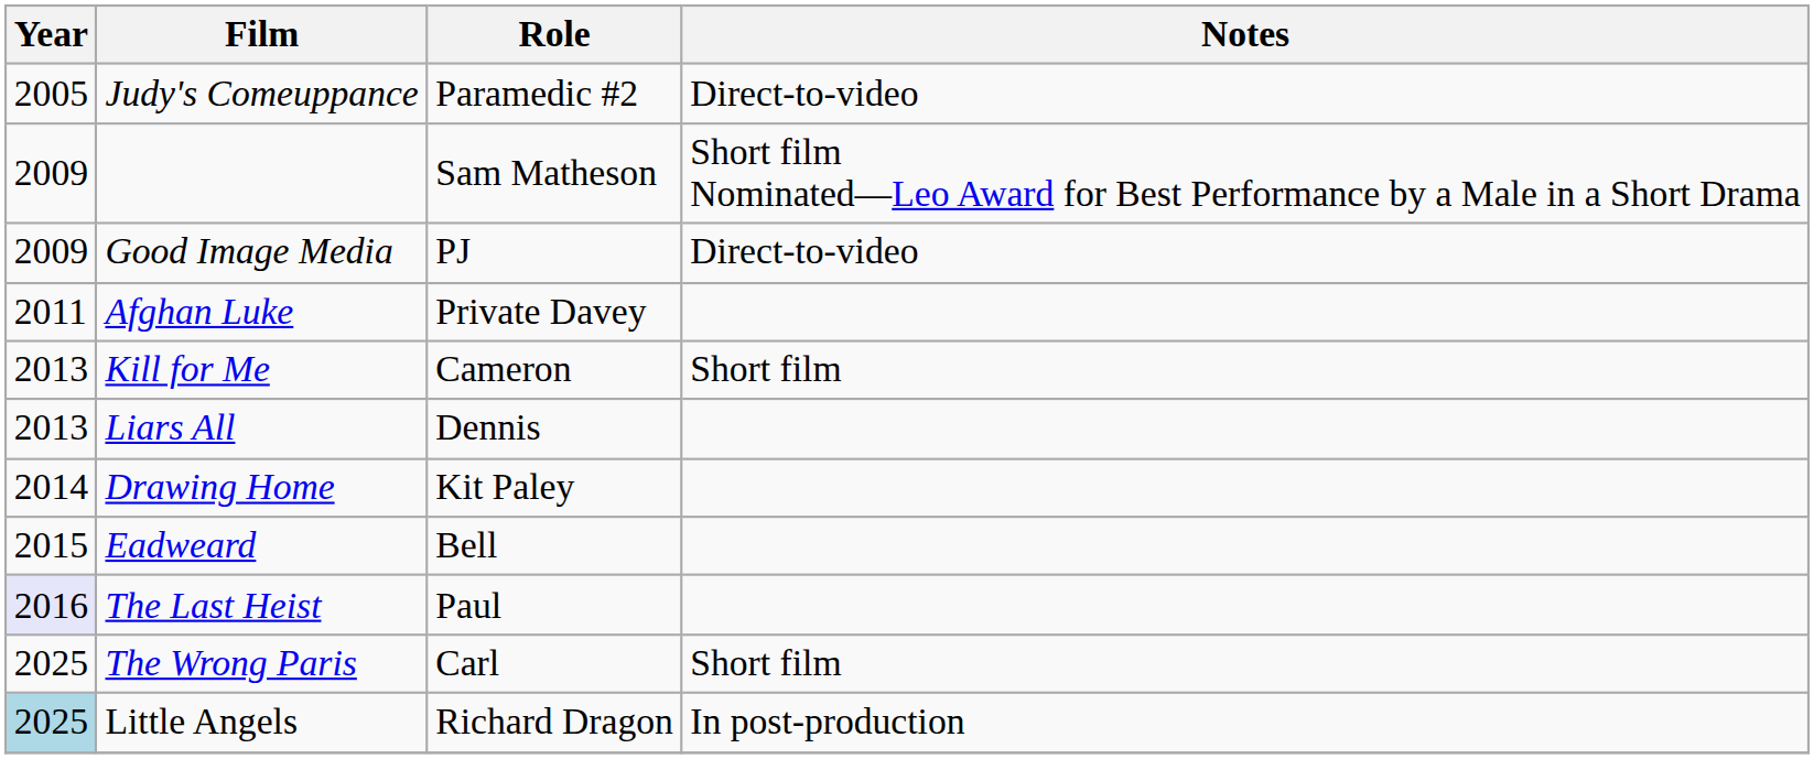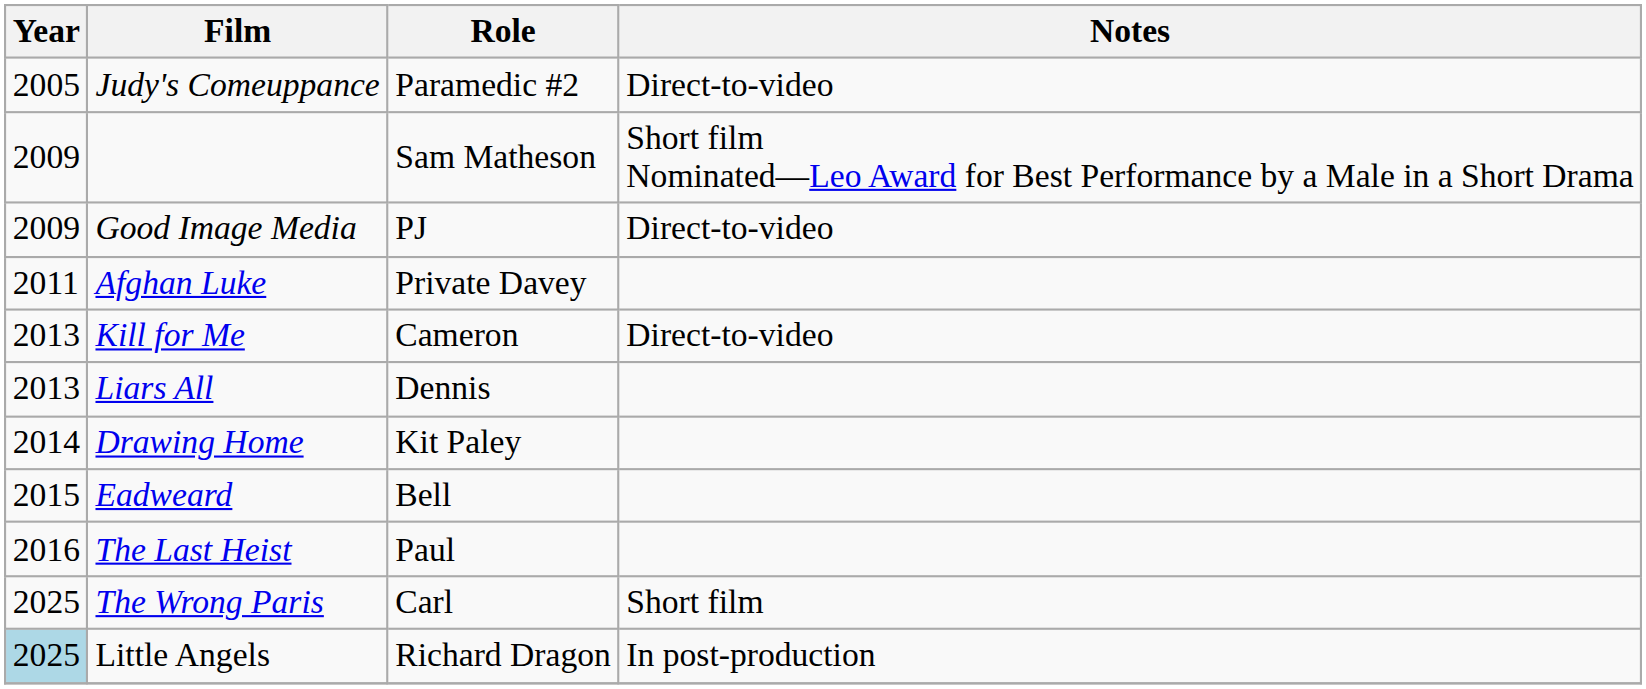Kill for Me | Notes: Short film -> Direct-to-video
The Last Heist | Year: lavender background -> no background
